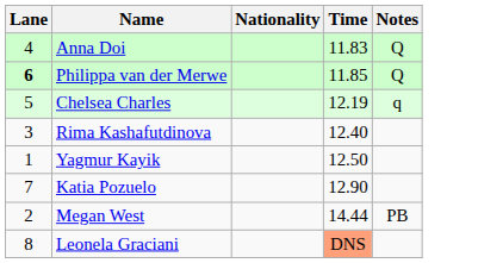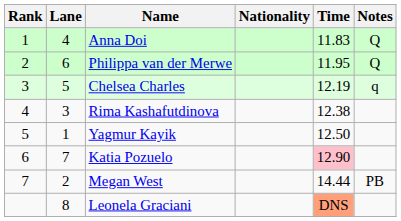+ column: Rank | 1 | 2 | 3 | 4 | 5 | 6 | 7
Philippa van der Merwe | Lane: bold -> normal
Philippa van der Merwe | Time: 11.85 -> 11.95
Rima Kashafutdinova | Time: 12.40 -> 12.38
Katia Pozuelo | Time: no background -> pink background
